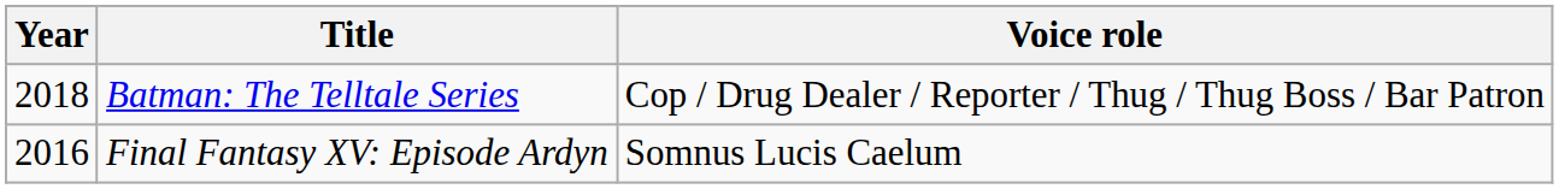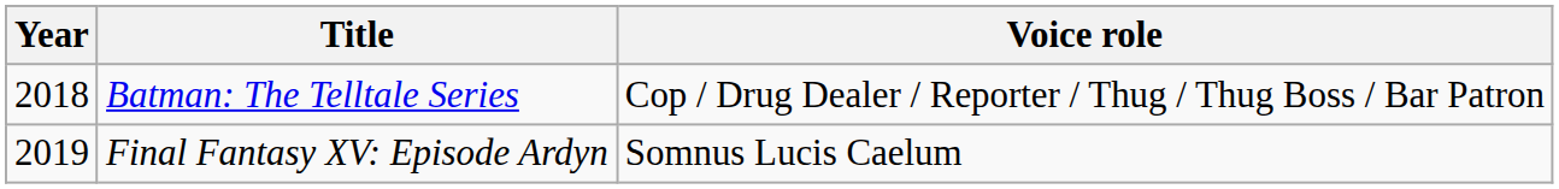Final Fantasy XV: Episode Ardyn | Year: 2016 -> 2019
